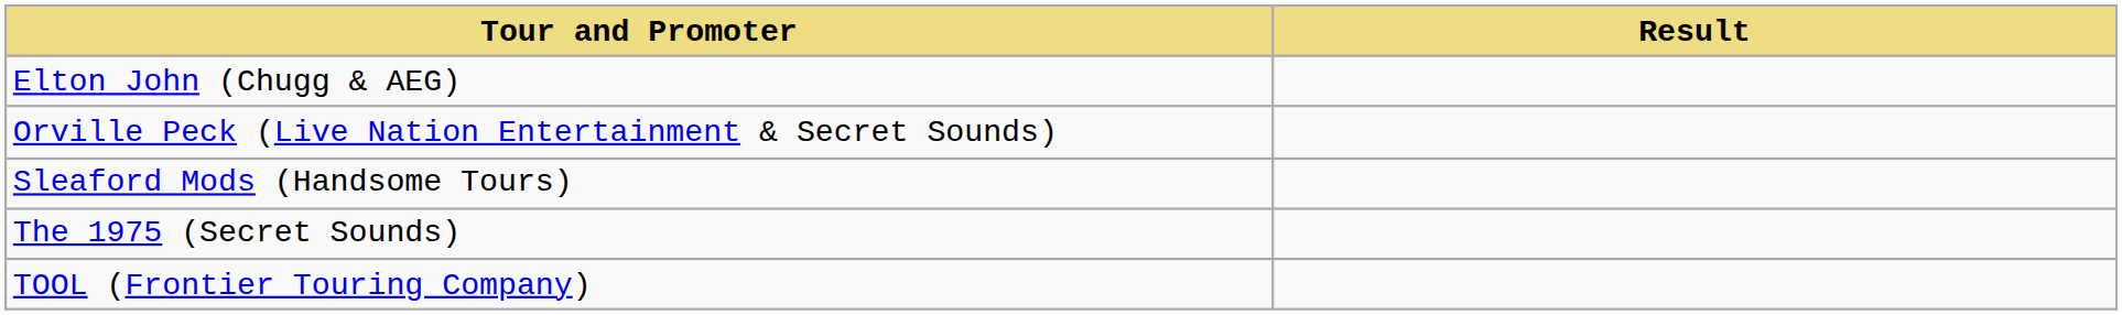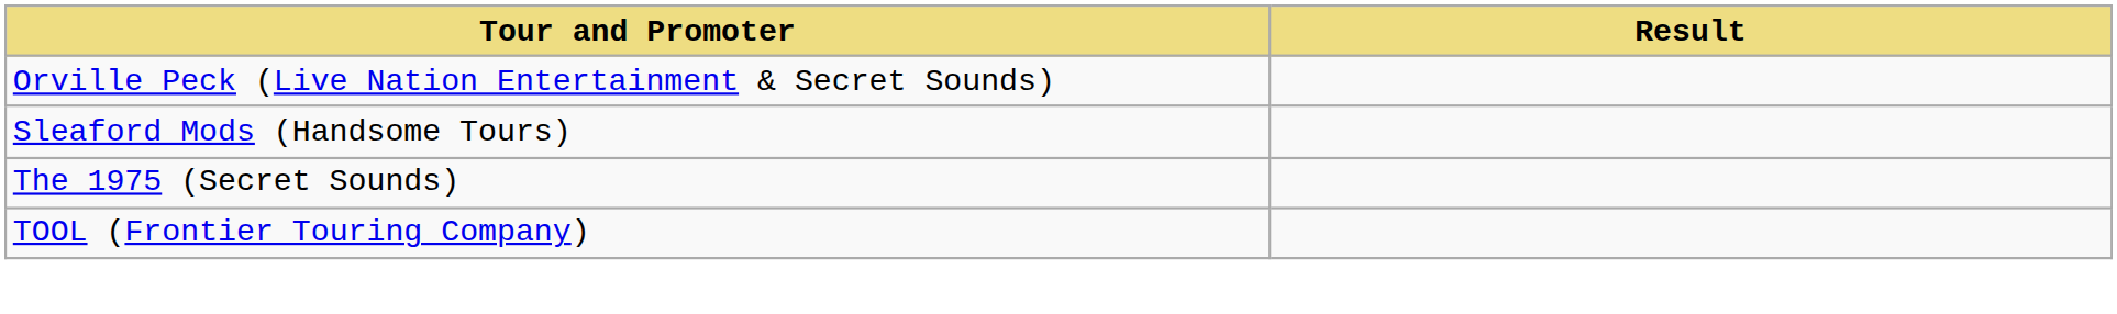- row: Elton John (Chugg & AEG)
